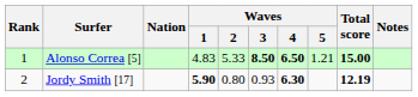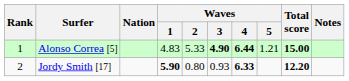Alonso Correa [5] | Waves / 3: 8.50 -> 4.90
Alonso Correa [5] | Waves / 4: 6.50 -> 6.44
Jordy Smith [17] | Waves / 4: 6.30 -> 6.33
Jordy Smith [17] | Total score: 12.19 -> 12.20
